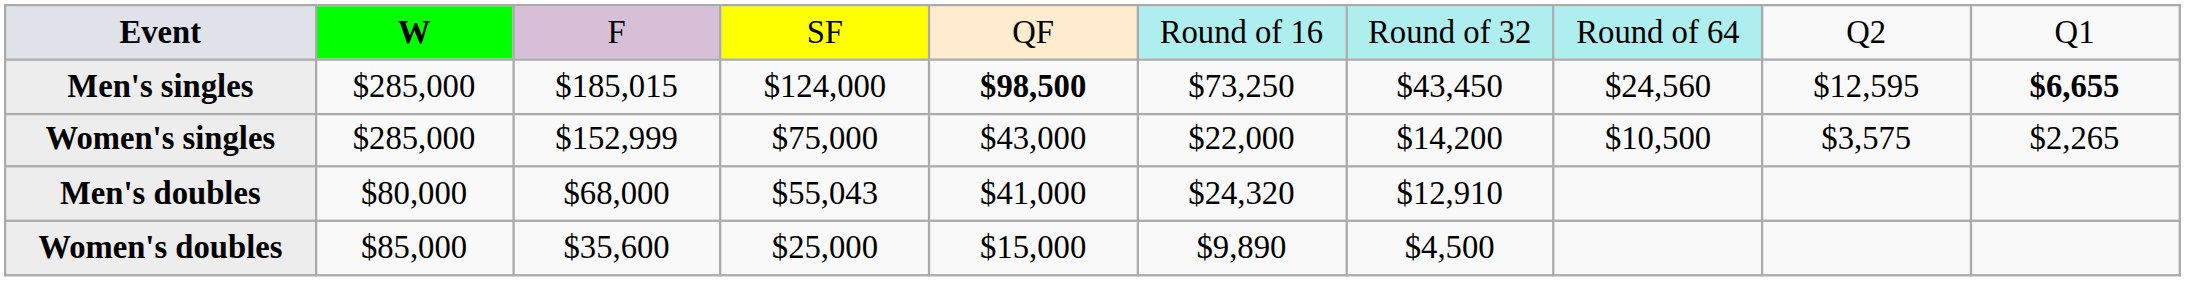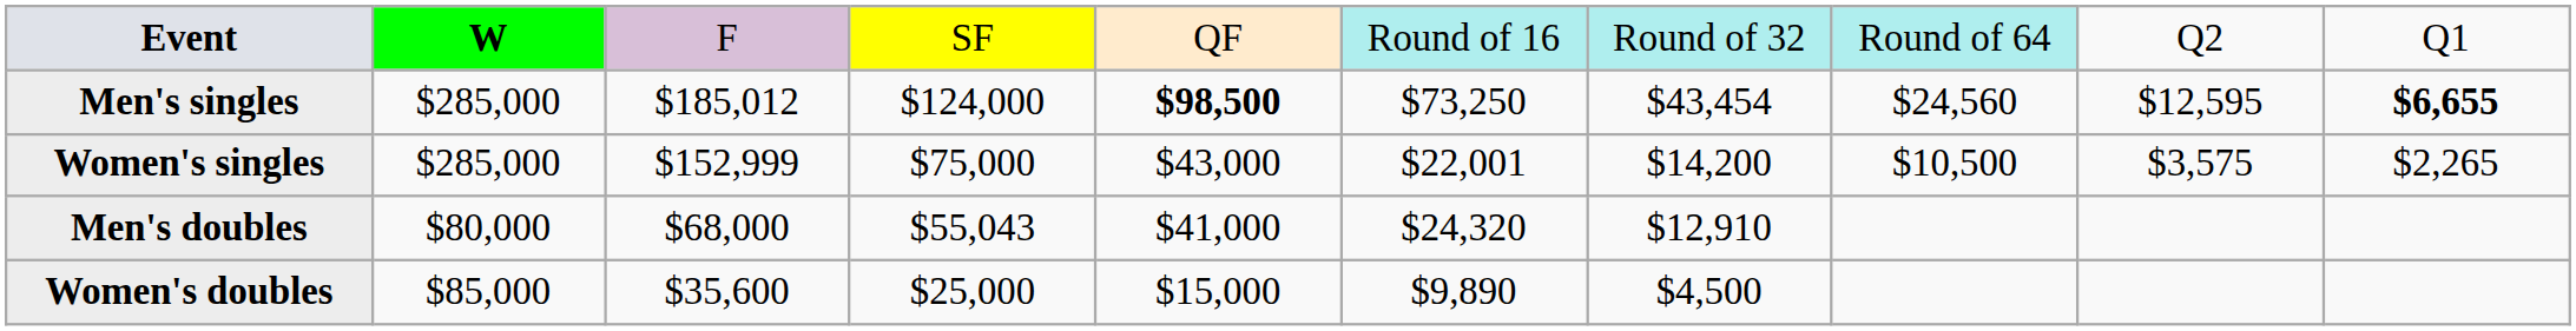Men's singles | column 3: $185,015 -> $185,012
Men's singles | column 7: $43,450 -> $43,454
Women's singles | column 6: $22,000 -> $22,001
